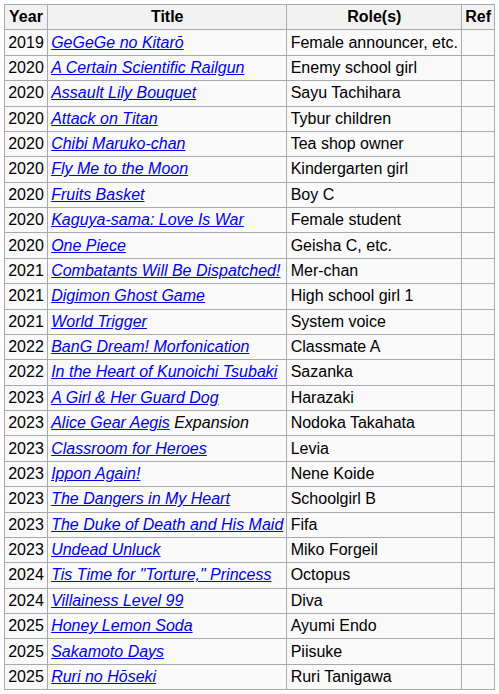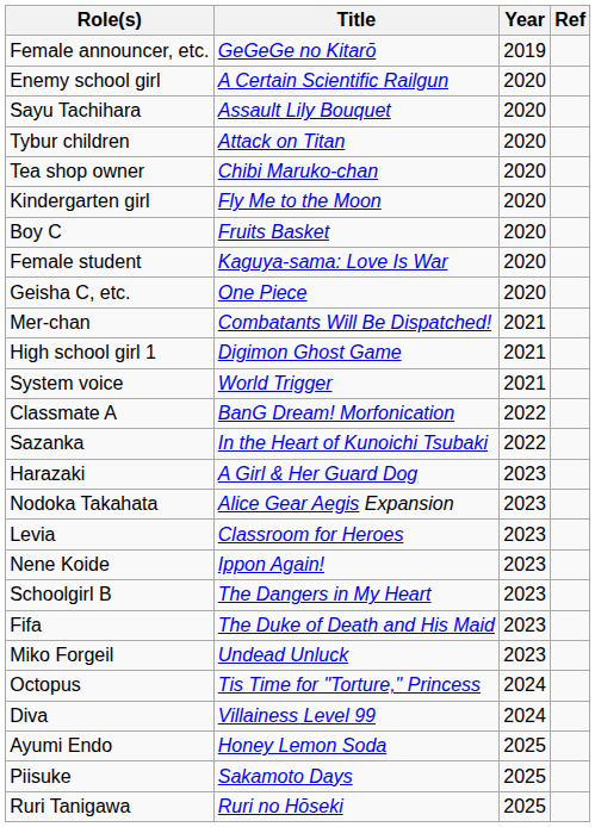columns swapped: Year <-> Role(s)
